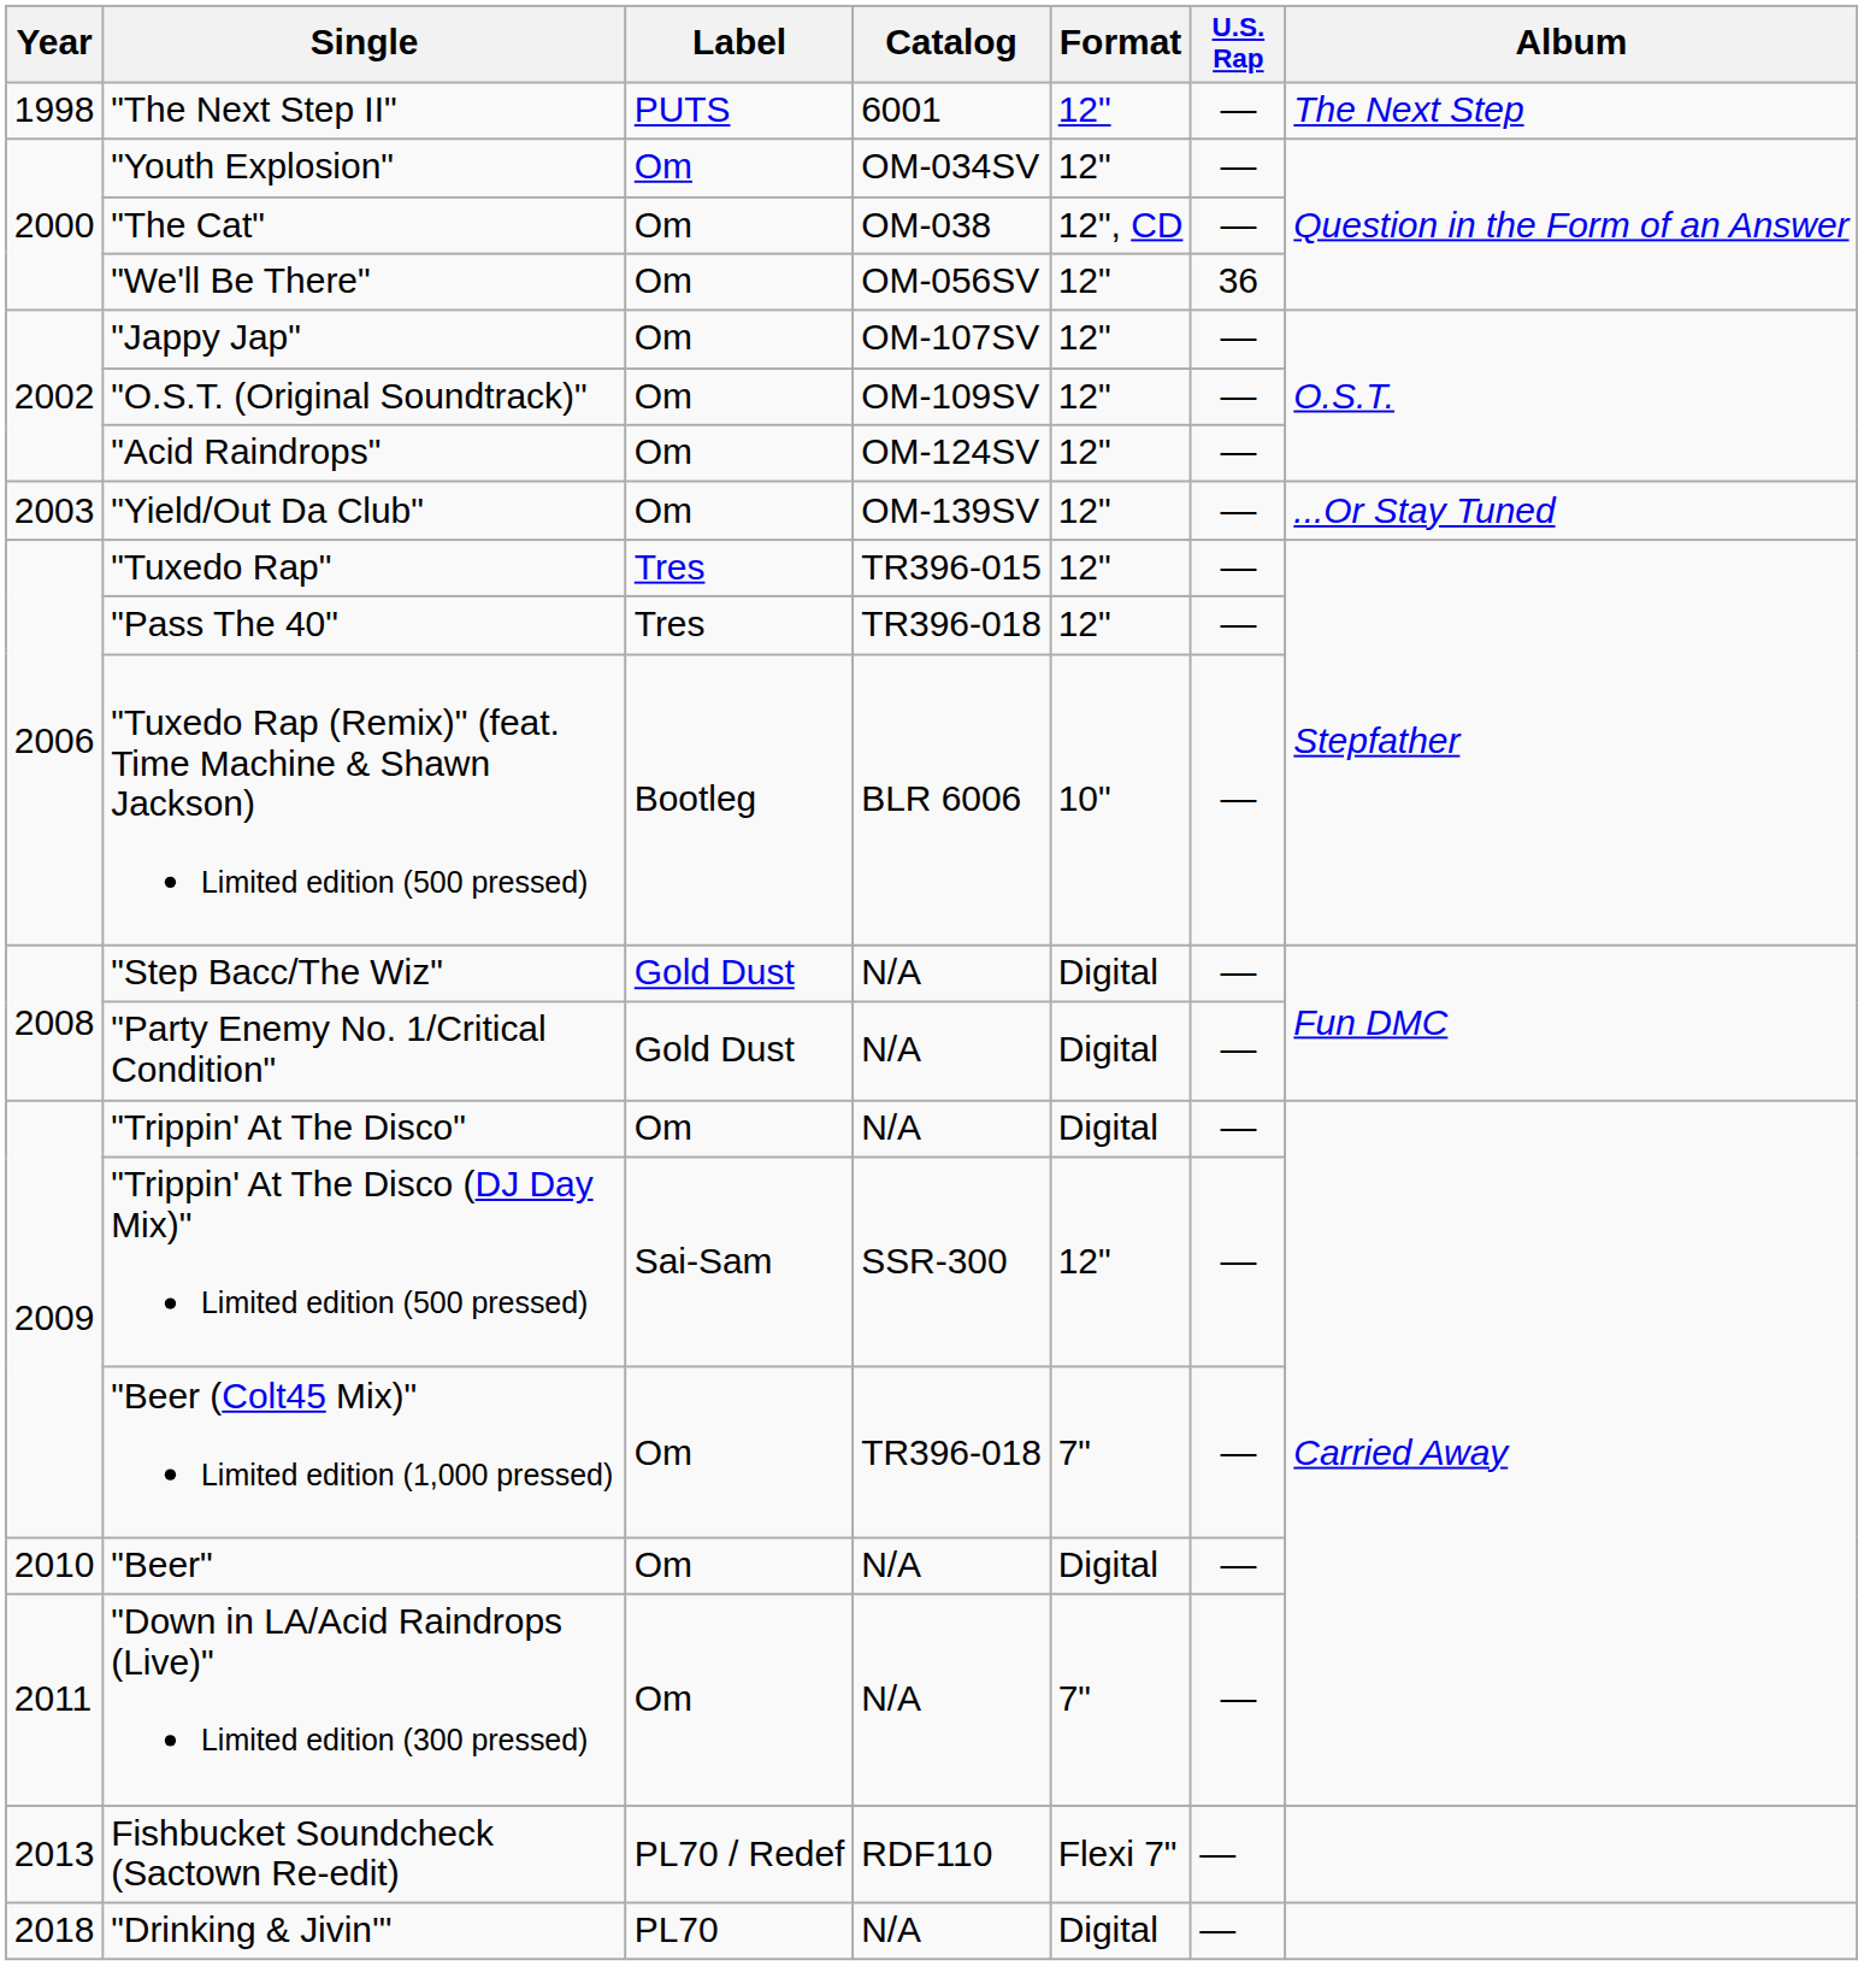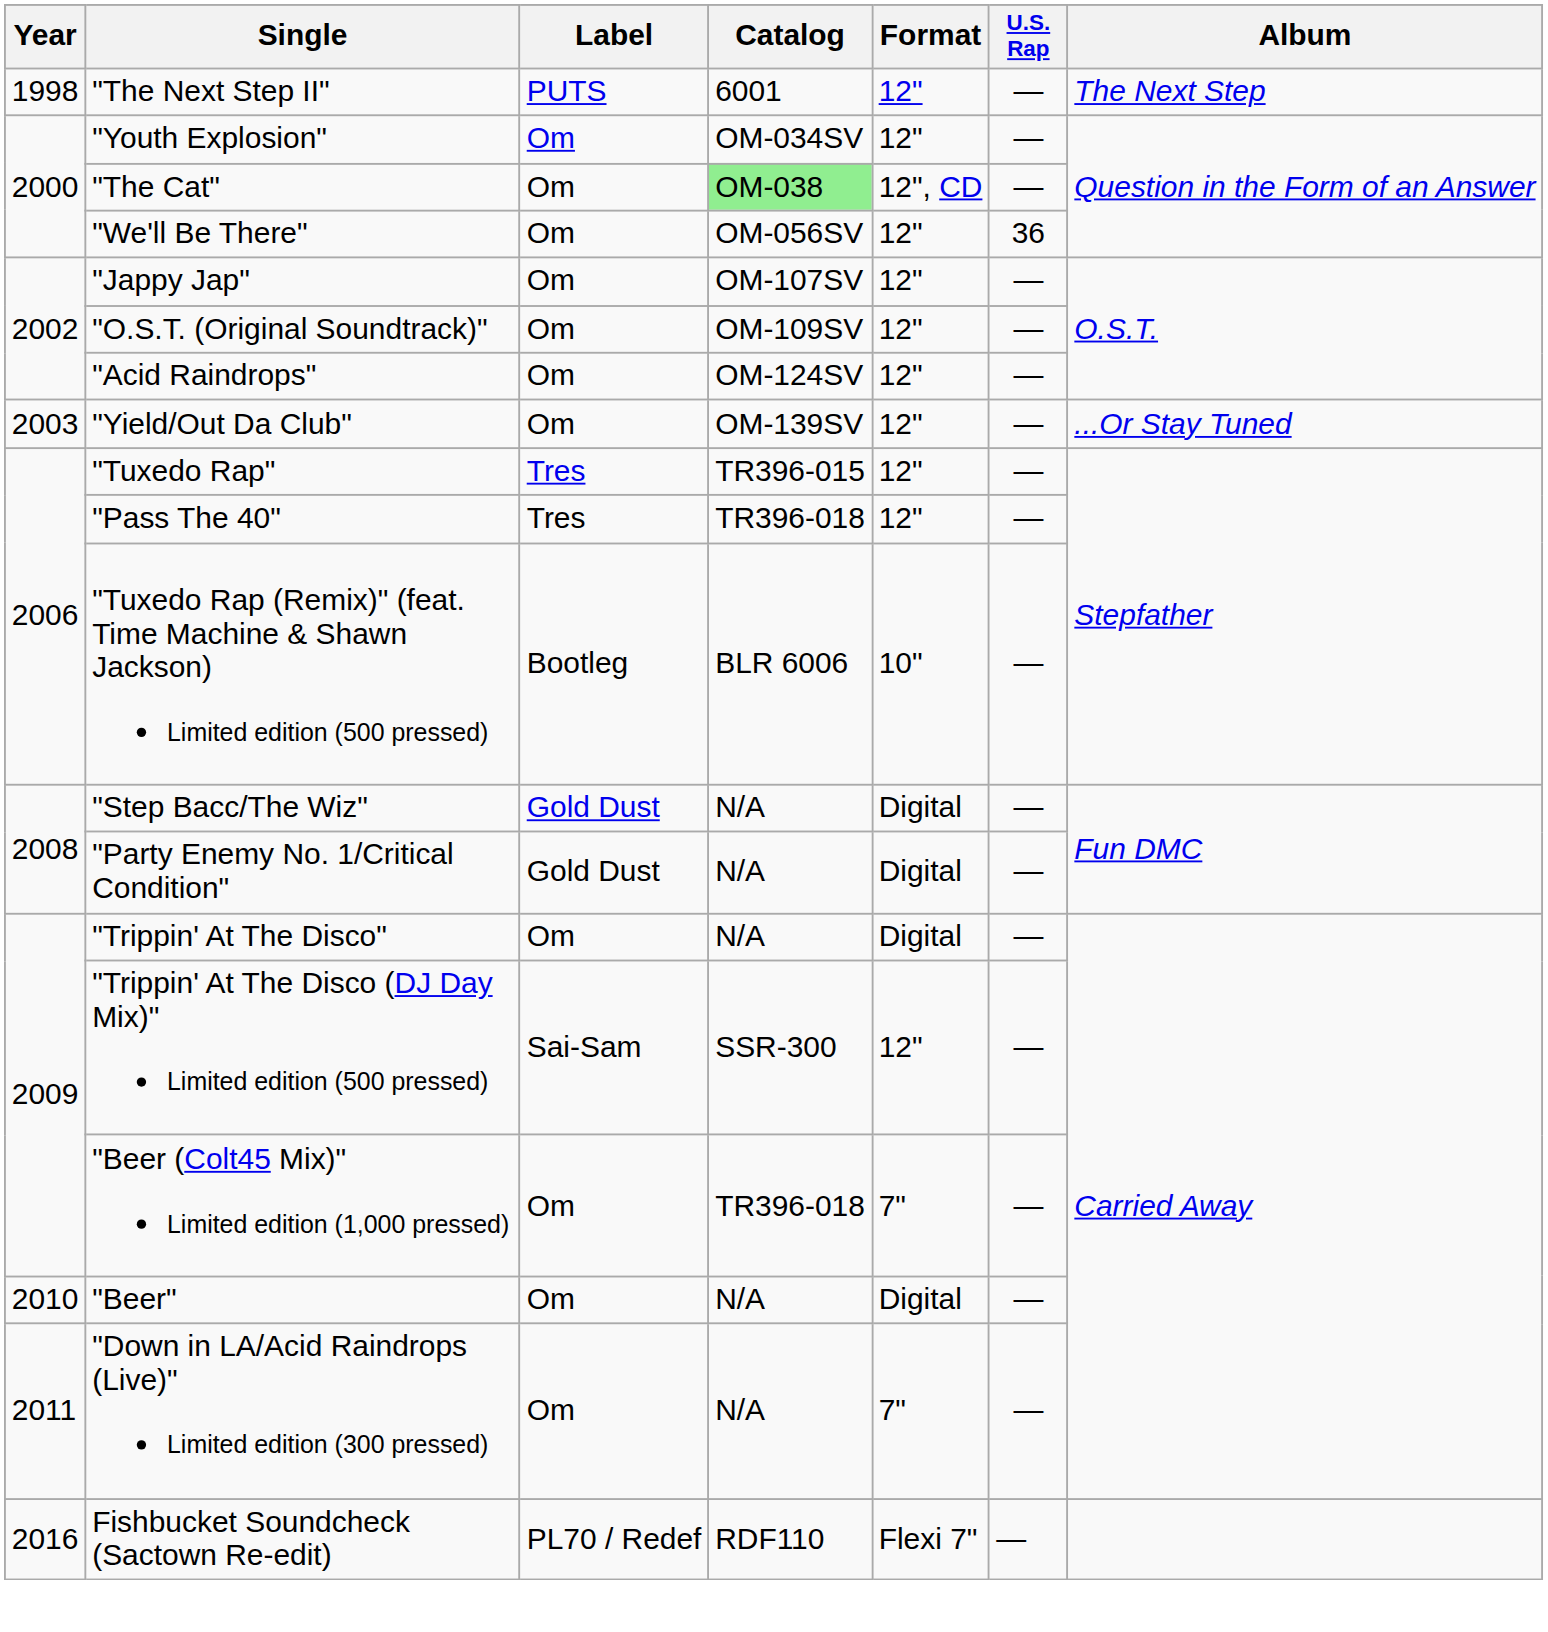"The Cat" | Catalog: no background -> lightgreen background
Fishbucket Soundcheck (Sactown Re-edit) | Year: 2013 -> 2016
- row: 2018 | "Drinking & Jivin'" | PL70 | N/A | Digital | —
